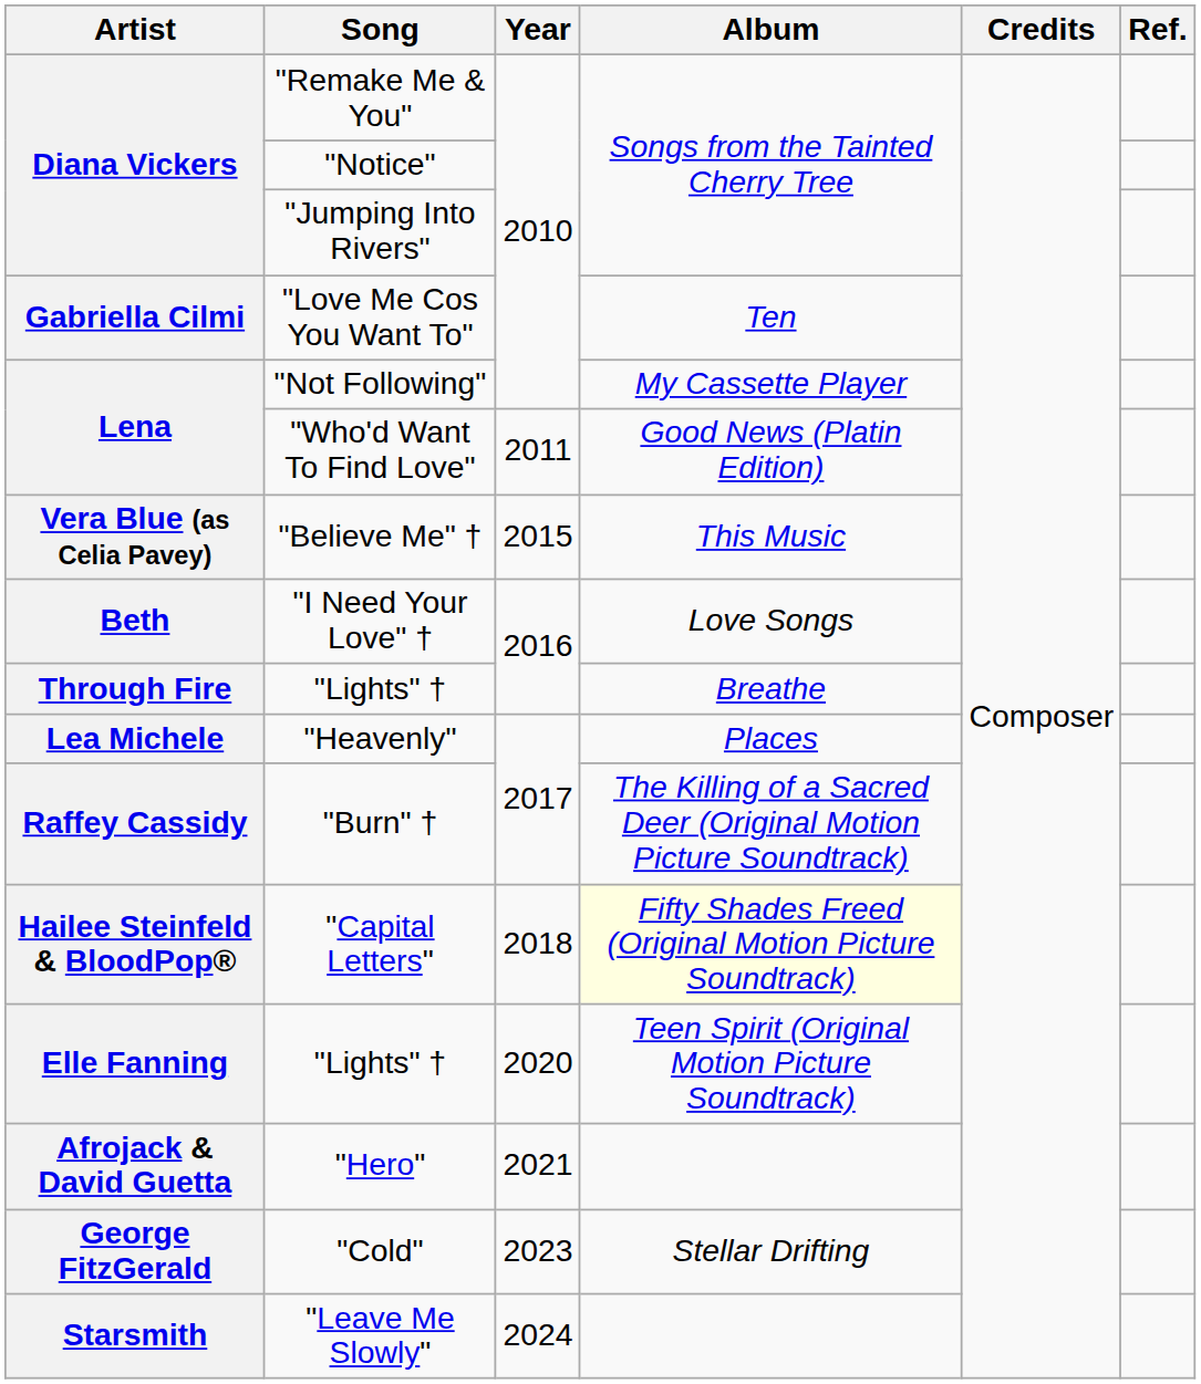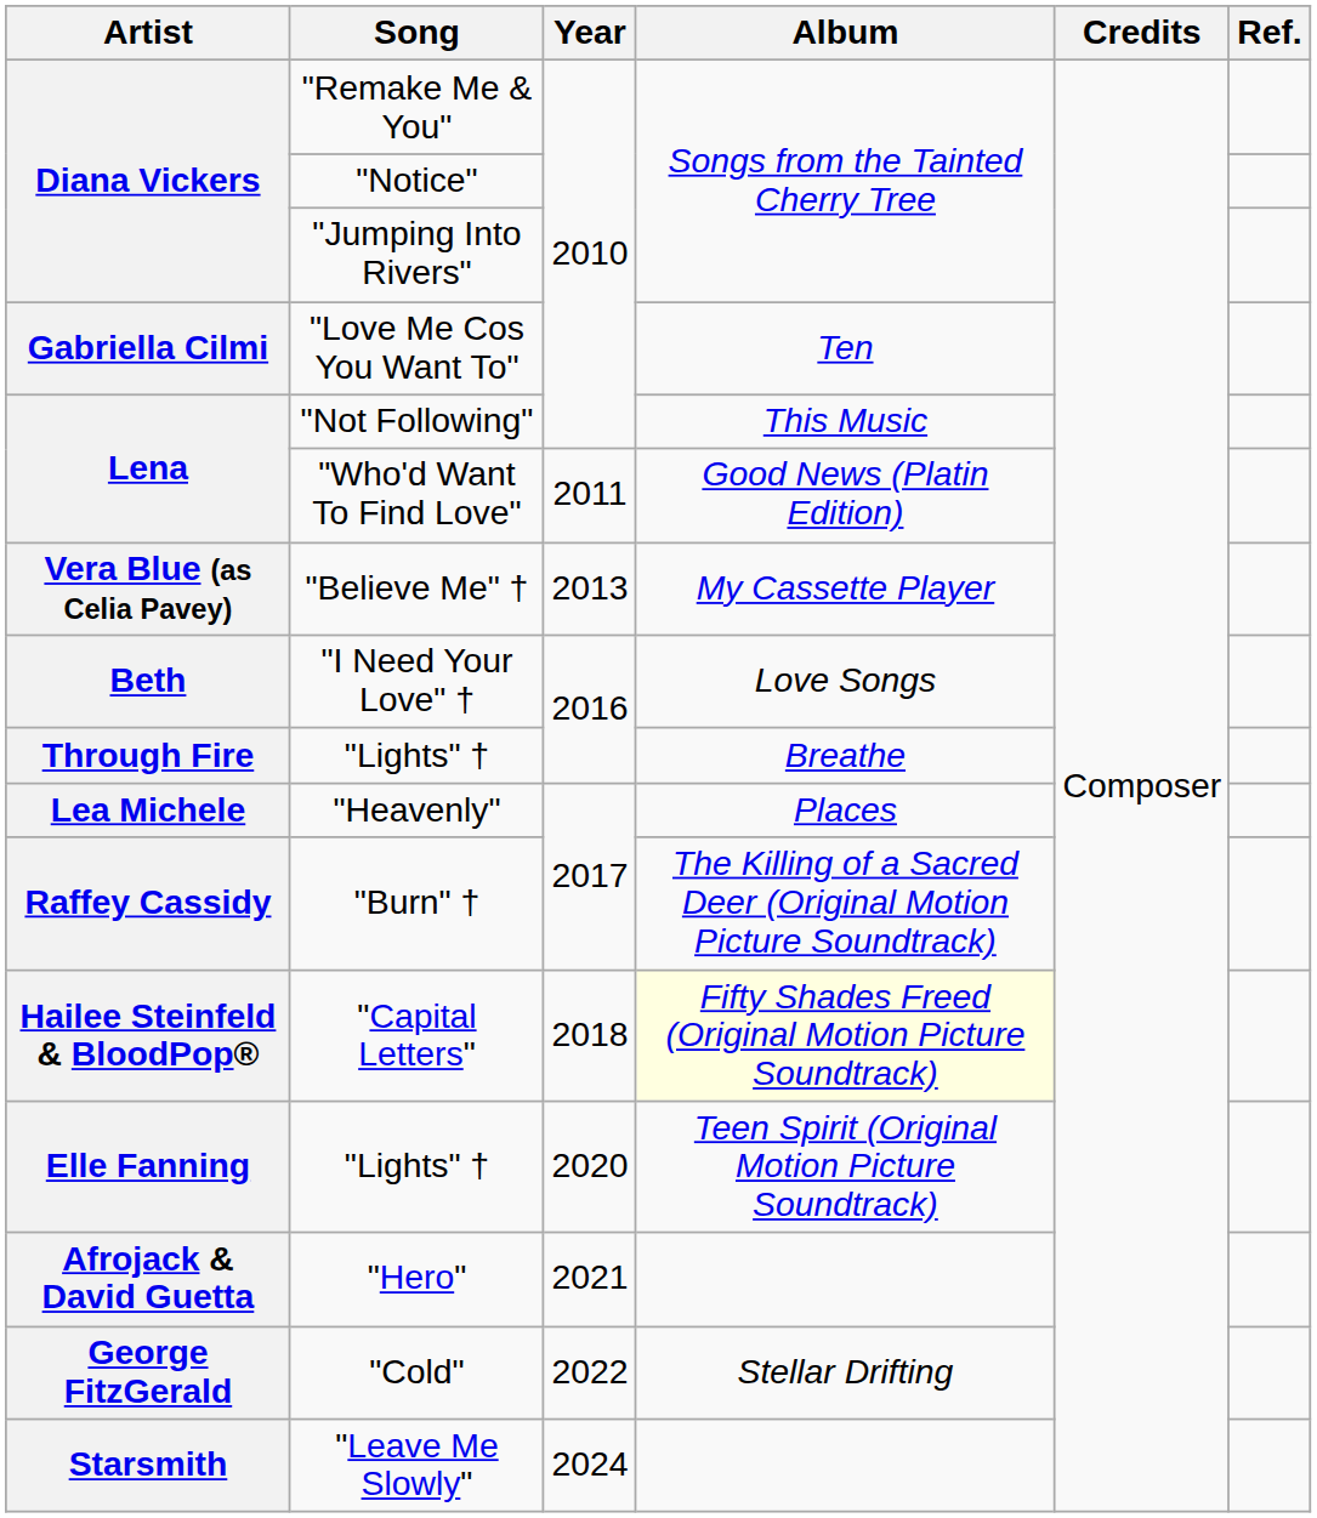"Not Following" | Album: My Cassette Player -> This Music
"Believe Me" † | Year: 2015 -> 2013
"Believe Me" † | Album: This Music -> My Cassette Player
"Cold" | Year: 2023 -> 2022
